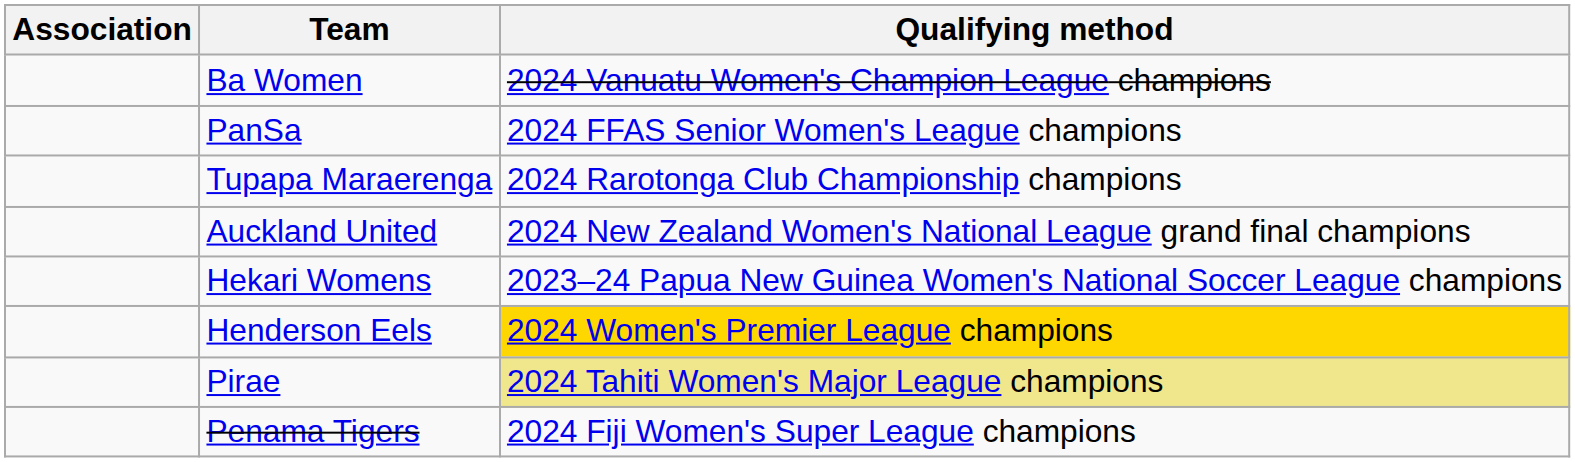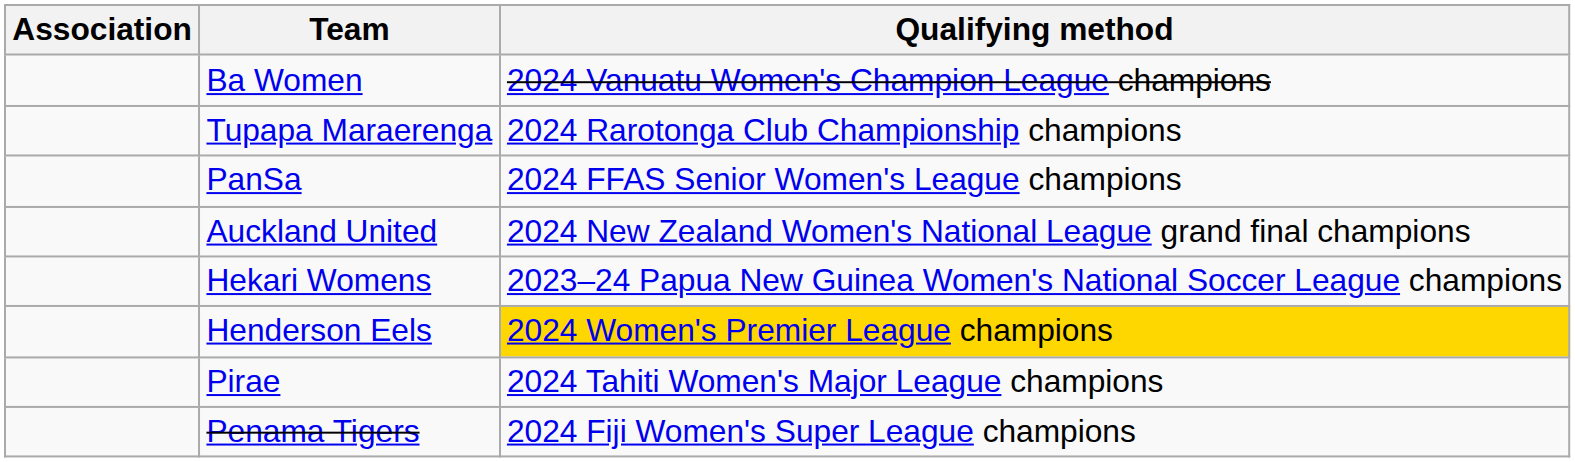rows swapped: PanSa <-> Tupapa Maraerenga
Pirae | Qualifying method: khaki background -> no background
